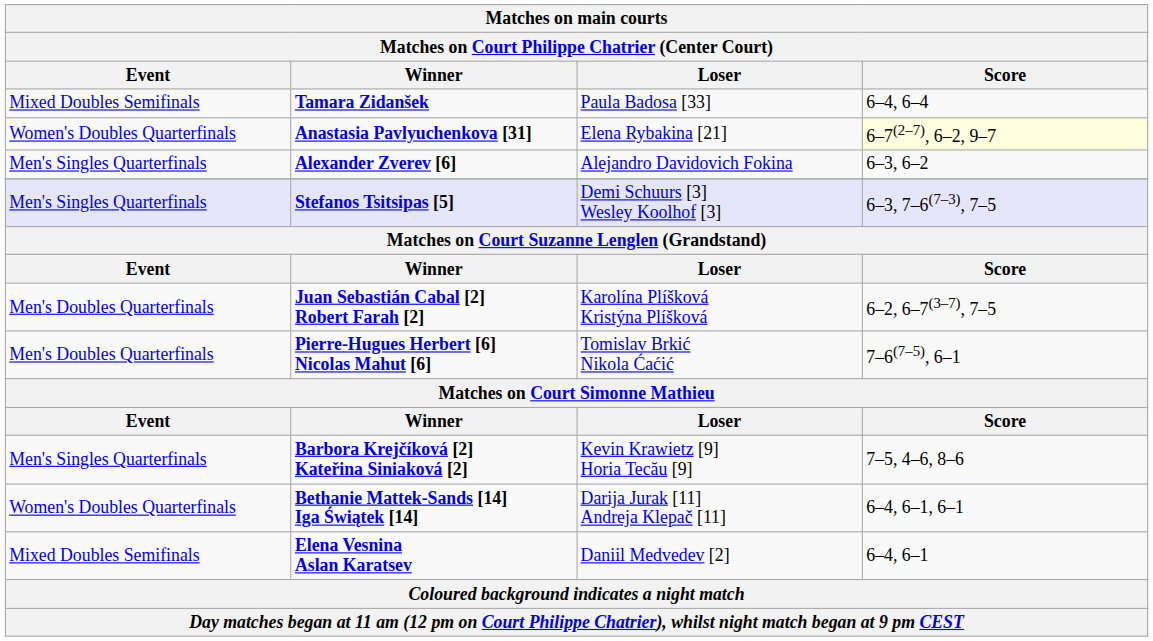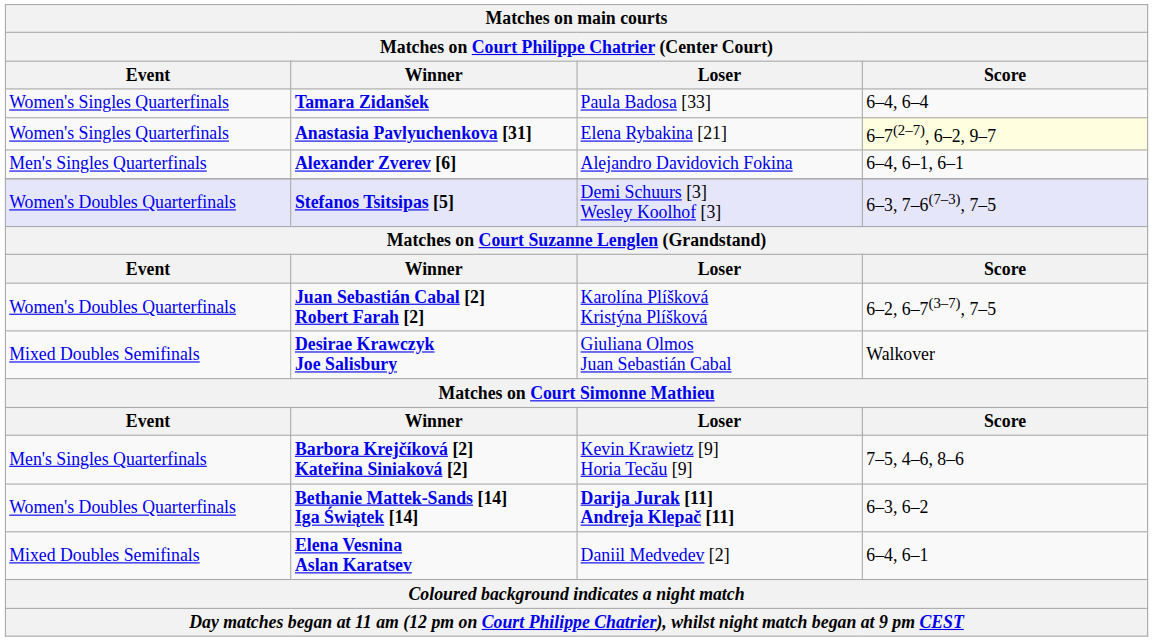Tamara Zidanšek | Event: Mixed Doubles Semifinals -> Women's Singles Quarterfinals
Anastasia Pavlyuchenkova [31] | Event: Women's Doubles Quarterfinals -> Women's Singles Quarterfinals
Alexander Zverev [6] | Score: 6–3, 6–2 -> 6–4, 6–1, 6–1
Stefanos Tsitsipas [5] | Event: Men's Singles Quarterfinals -> Women's Doubles Quarterfinals
Juan Sebastián Cabal [2] Robert Farah [2] | Event: Men's Doubles Quarterfinals -> Women's Doubles Quarterfinals
- row: Men's Doubles Quarterfinals | Pierre-Hugues Herbert [6] Nicolas Mahut [6] | Tomislav Brkić Nikola Ćaćić | 7–6(7–5), 6–1
+ row: Mixed Doubles Semifinals | Desirae Krawczyk Joe Salisbury | Giuliana Olmos Juan Sebastián Cabal | Walkover
Bethanie Mattek-Sands [14] Iga Świątek [14] | Loser: normal -> bold
Bethanie Mattek-Sands [14] Iga Świątek [14] | Score: 6–4, 6–1, 6–1 -> 6–3, 6–2
